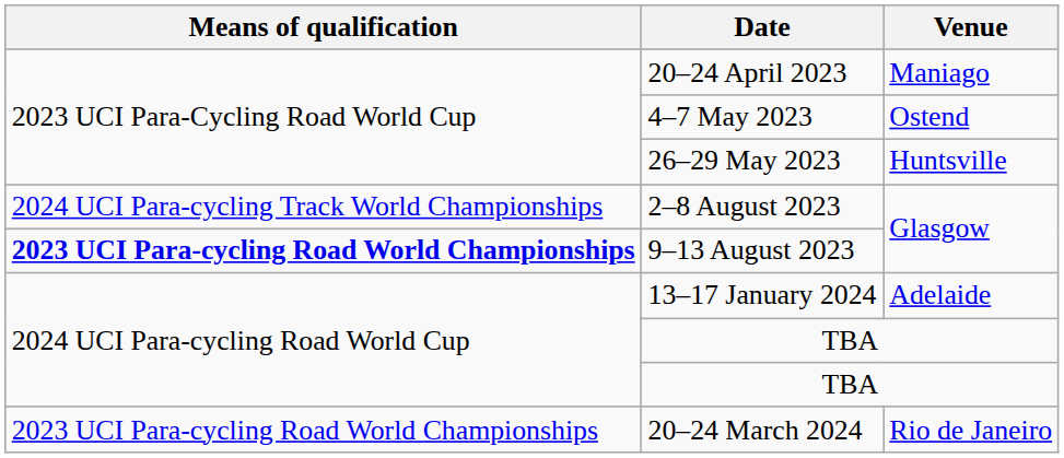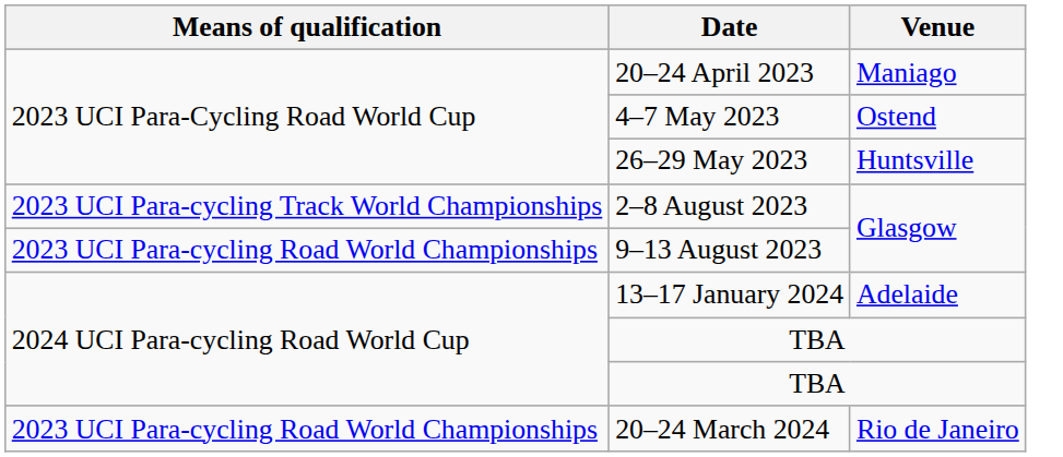2–8 August 2023 | Means of qualification: 2024 UCI Para-cycling Track World Championships -> 2023 UCI Para-cycling Track World Championships
9–13 August 2023 | Means of qualification: bold -> normal
